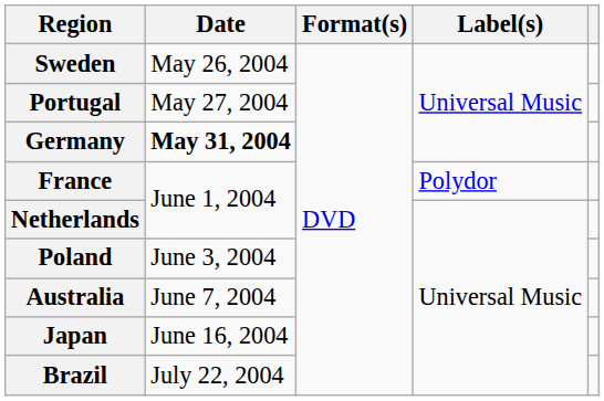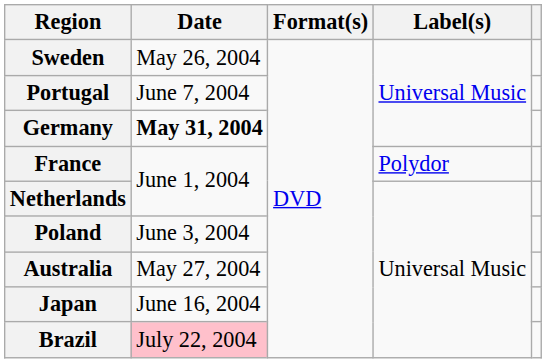Portugal | Date: May 27, 2004 -> June 7, 2004
Australia | Date: June 7, 2004 -> May 27, 2004
Brazil | Date: no background -> pink background
